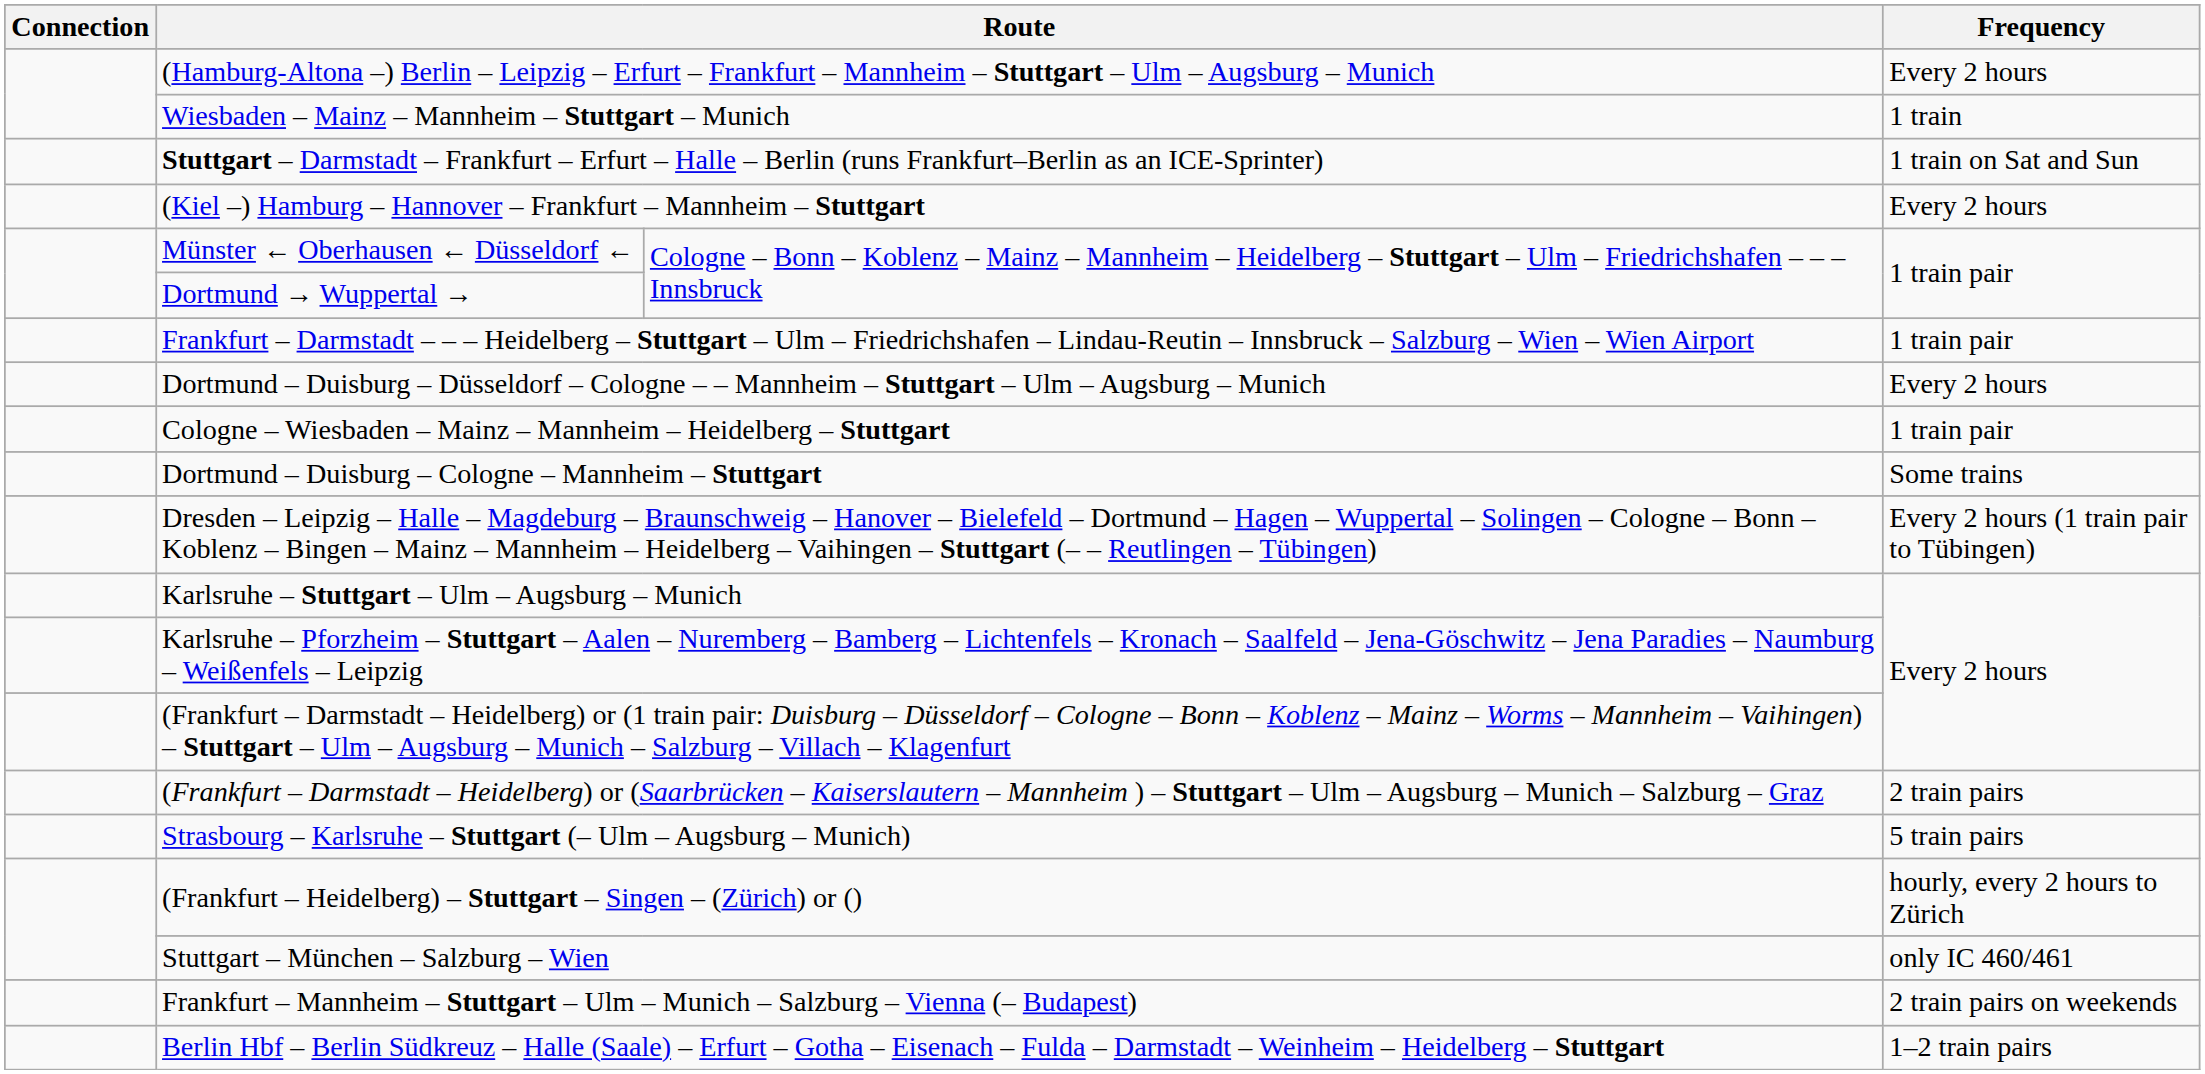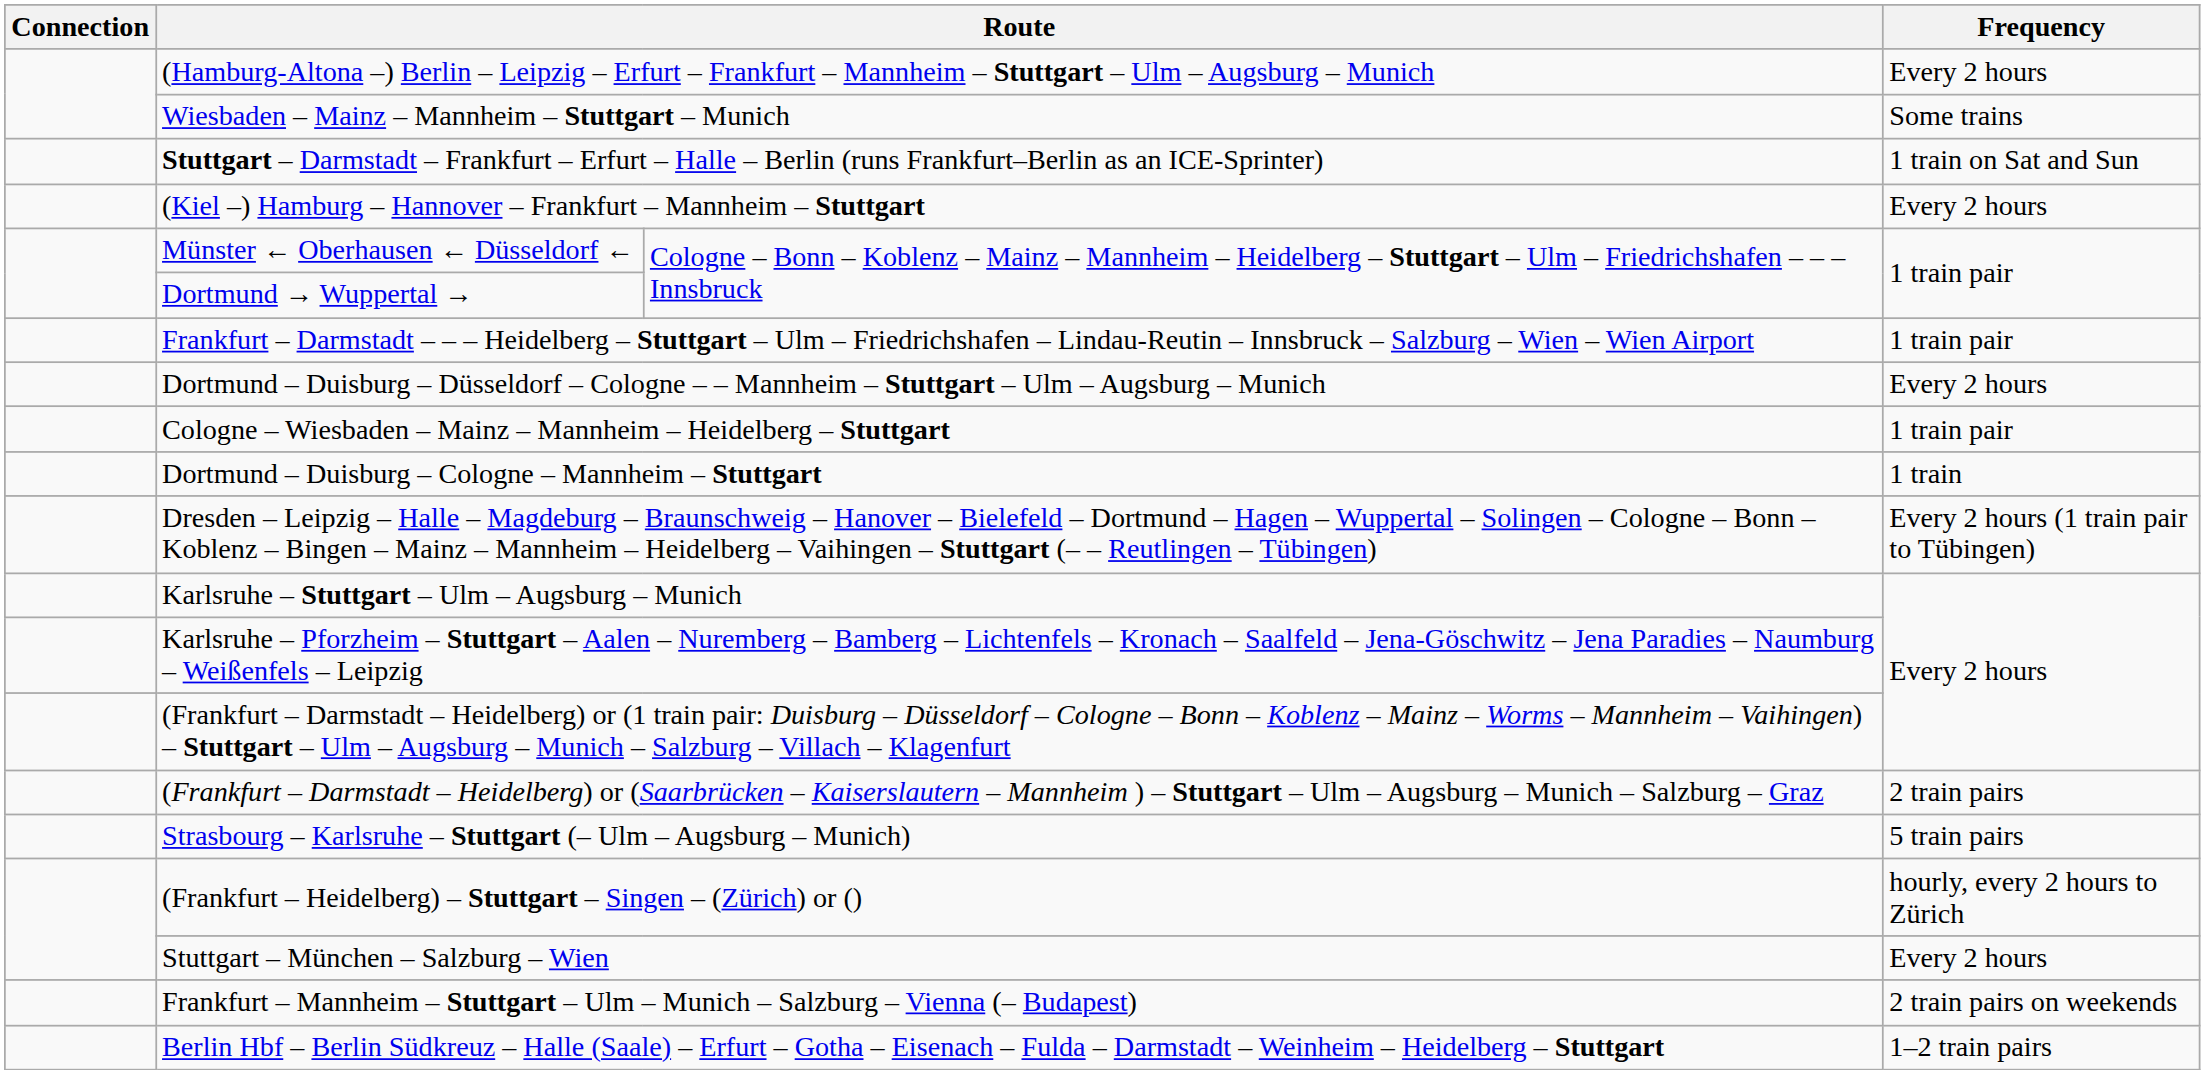Wiesbaden – Mainz – Mannheim – Stuttgart – Munich | Frequency: 1 train -> Some trains
Dortmund – Duisburg – Cologne – Mannheim – Stuttgart | Frequency: Some trains -> 1 train
Stuttgart – München – Salzburg – Wien | Frequency: only IC 460/461 -> Every 2 hours
